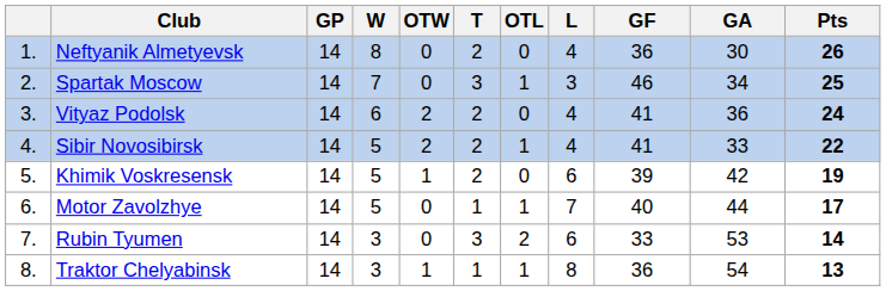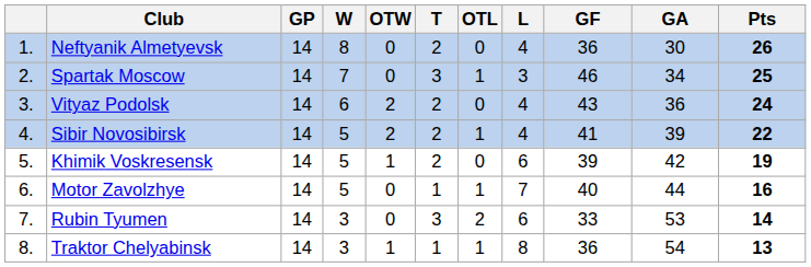Vityaz Podolsk | GF: 41 -> 43
Sibir Novosibirsk | GA: 33 -> 39
Motor Zavolzhye | Pts: 17 -> 16
